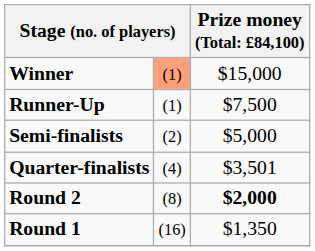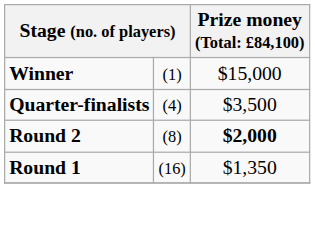Winner | column 2: lightsalmon background -> no background
- row: Runner-Up | (1) | $7,500
- row: Semi-finalists | (2) | $5,000
Quarter-finalists | column 3: $3,501 -> $3,500
